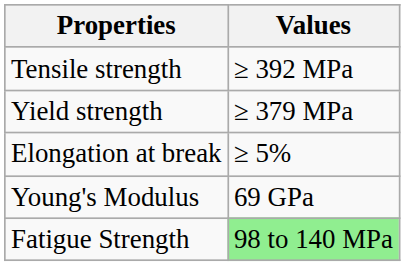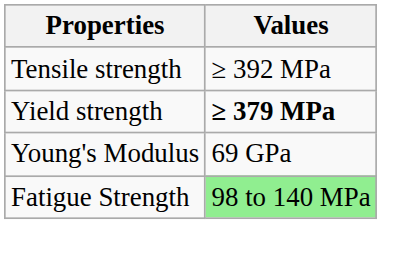Yield strength | Values: normal -> bold
- row: Elongation at break | ≥ 5%
